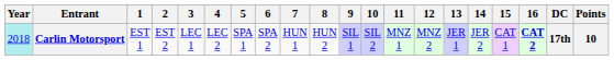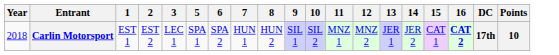- column: 4 | LEC 2
Carlin Motorsport | Year: paleturquoise background -> no background
